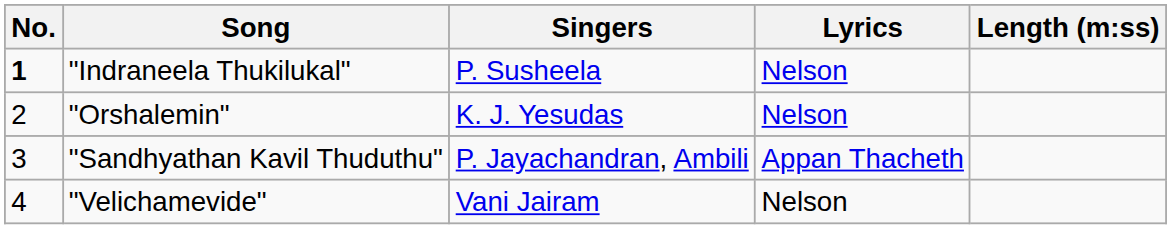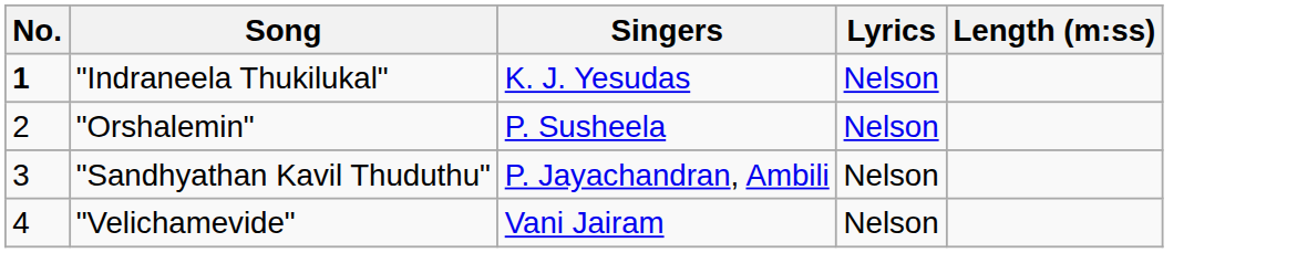"Indraneela Thukilukal" | Singers: P. Susheela -> K. J. Yesudas
"Orshalemin" | Singers: K. J. Yesudas -> P. Susheela
"Sandhyathan Kavil Thuduthu" | Lyrics: Appan Thacheth -> Nelson
